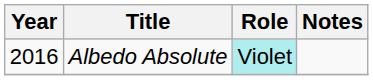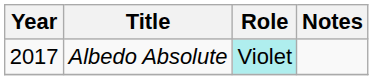Albedo Absolute | Year: 2016 -> 2017
